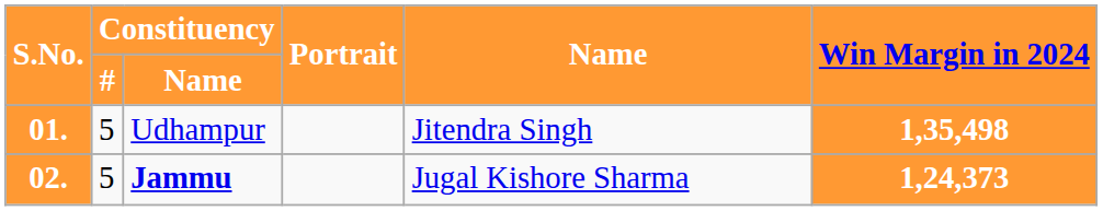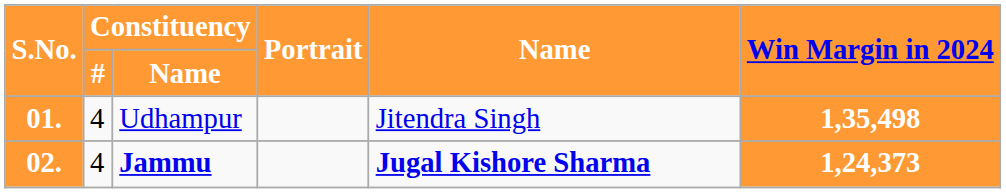01. | Constituency / #: 5 -> 4
02. | Constituency / #: 5 -> 4
02. | Name: normal -> bold
